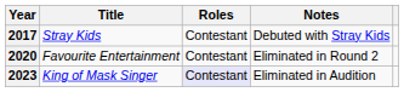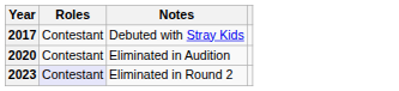- column: Title | Stray Kids | Favourite Entertainment | King of Mask Singer
2020 | Notes: Eliminated in Round 2 -> Eliminated in Audition
2023 | Notes: Eliminated in Audition -> Eliminated in Round 2
